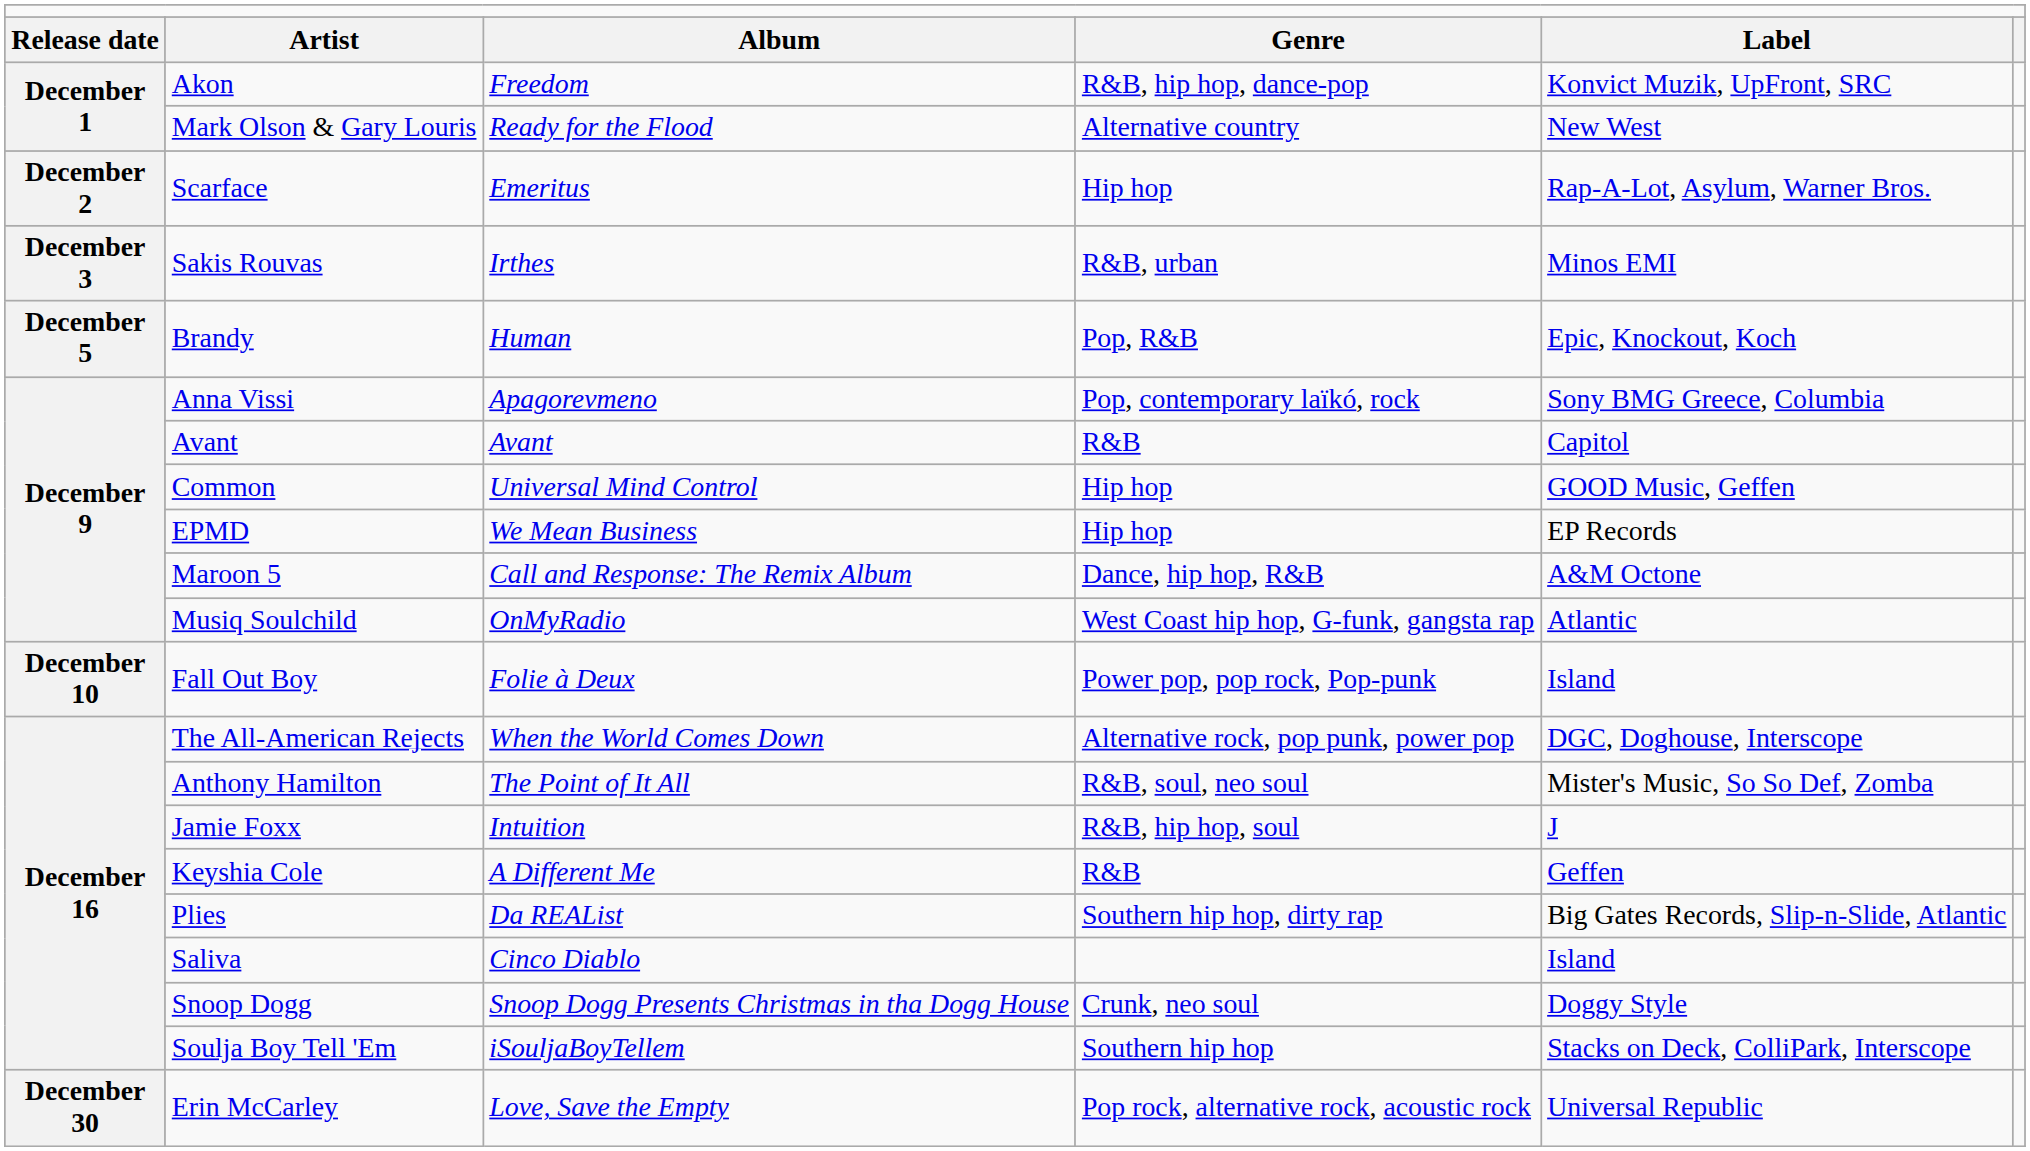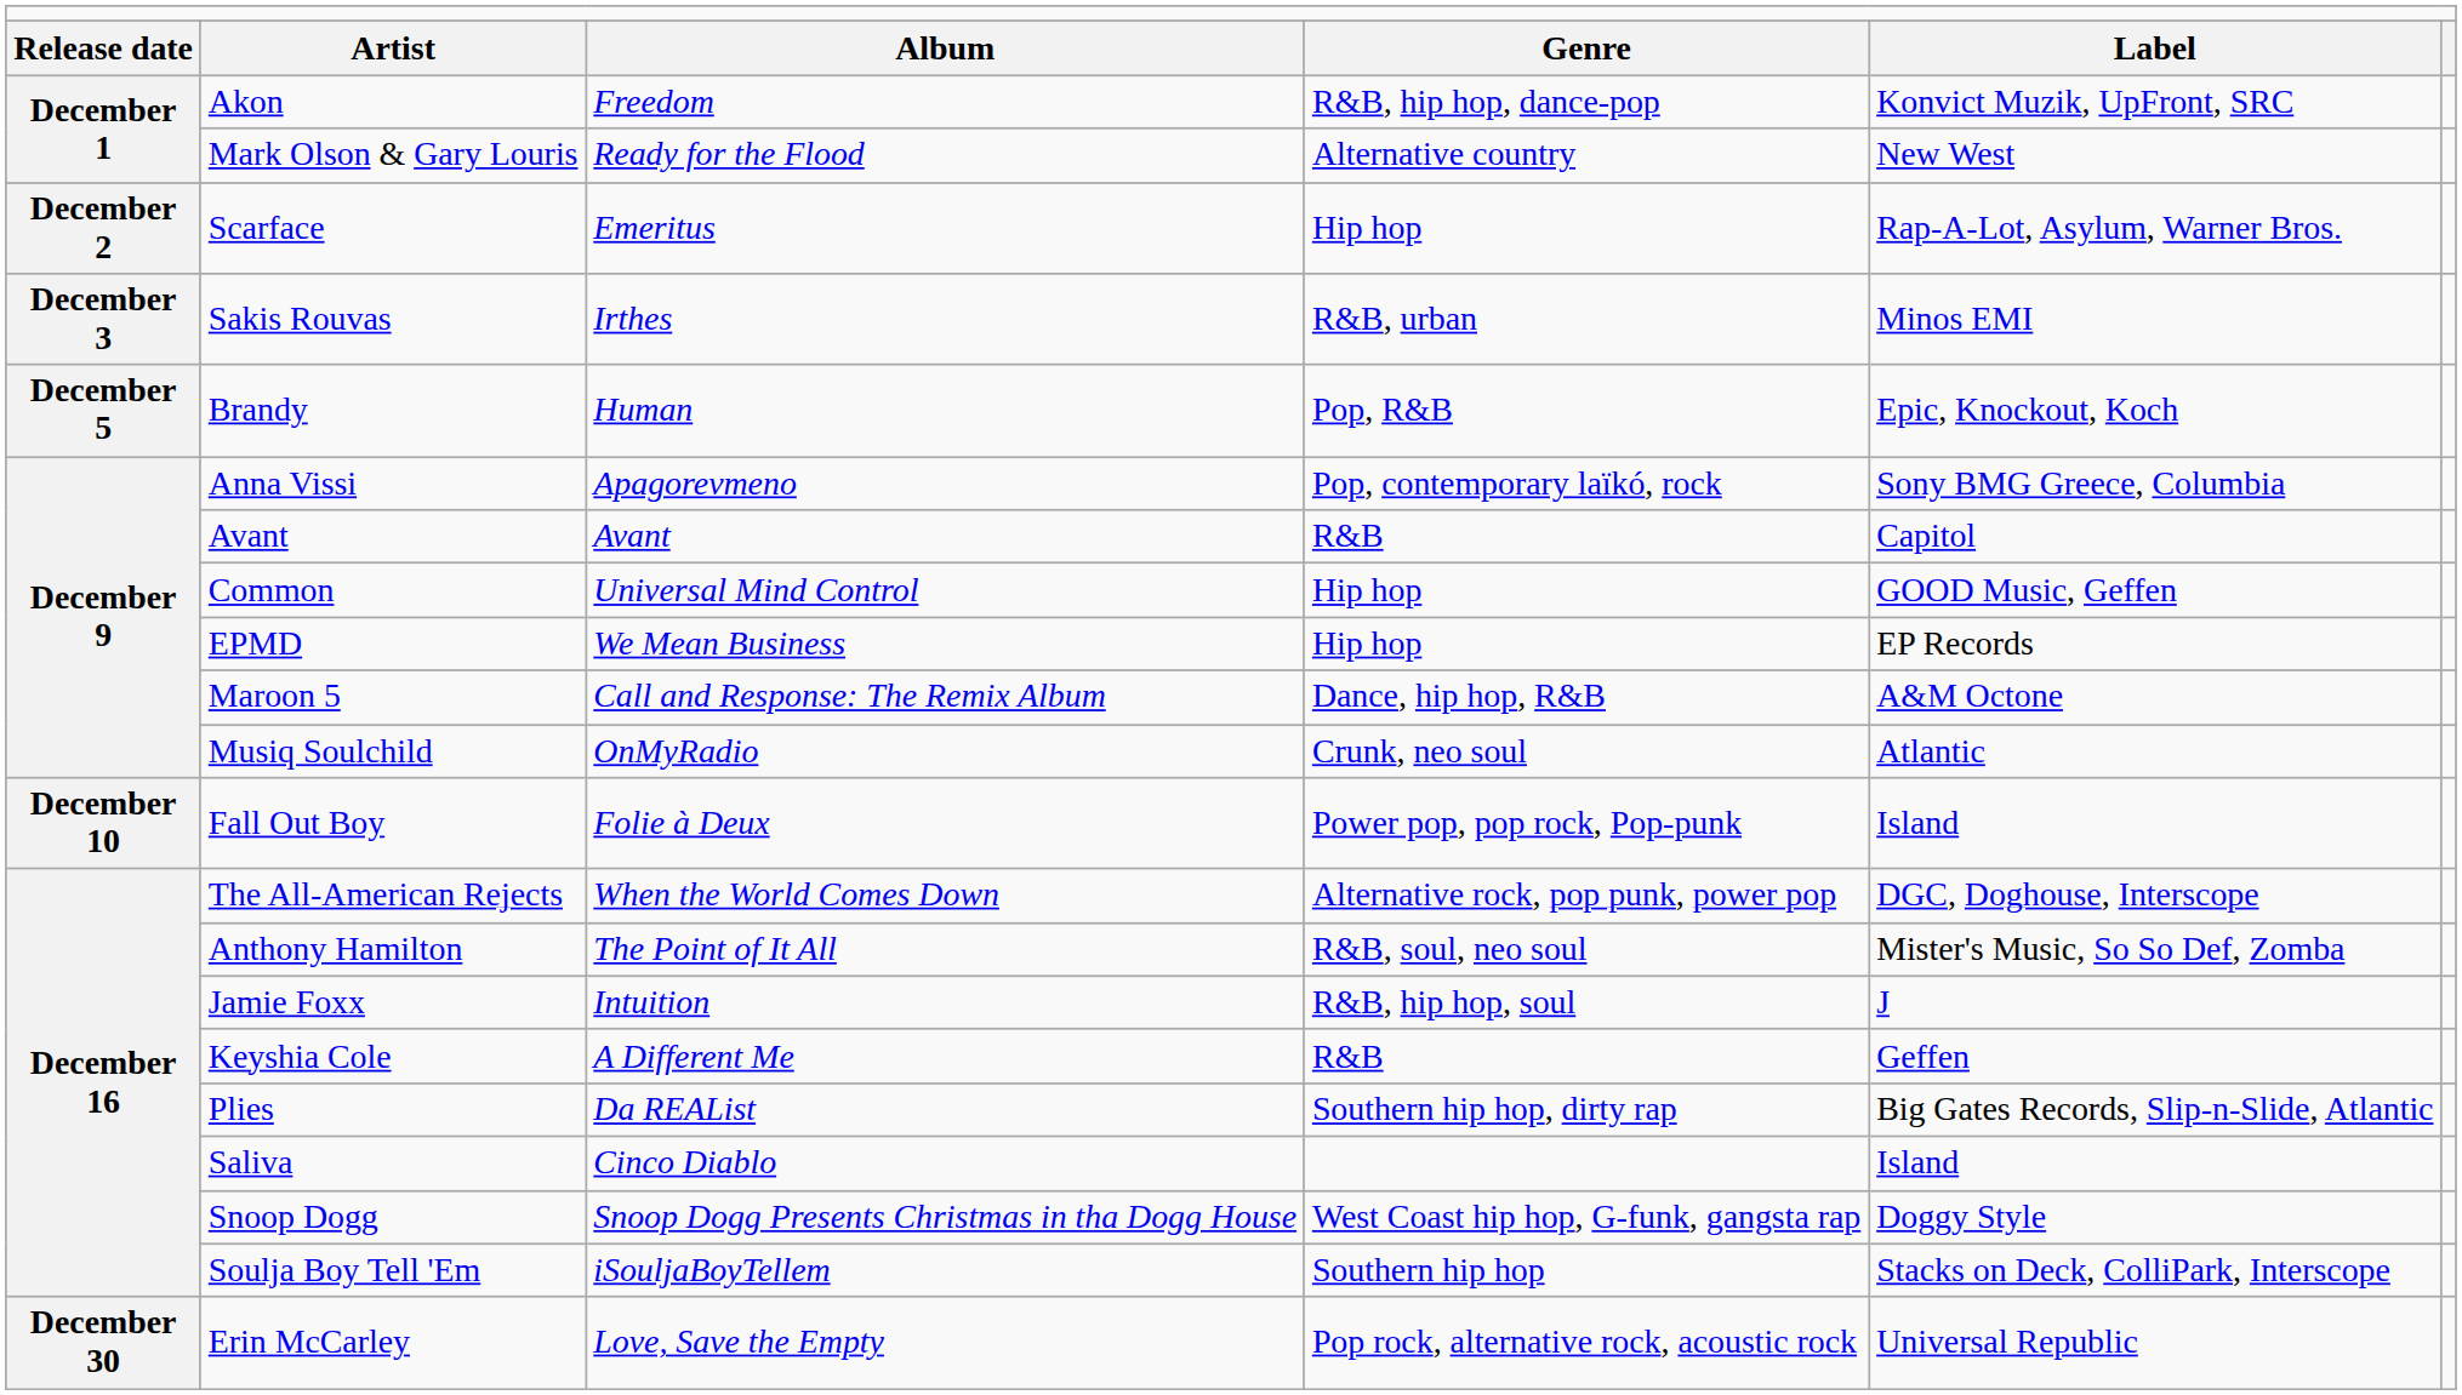Musiq Soulchild | column 4: West Coast hip hop, G-funk, gangsta rap -> Crunk, neo soul
Snoop Dogg | column 4: Crunk, neo soul -> West Coast hip hop, G-funk, gangsta rap
